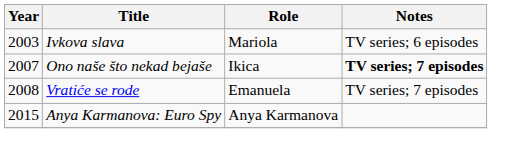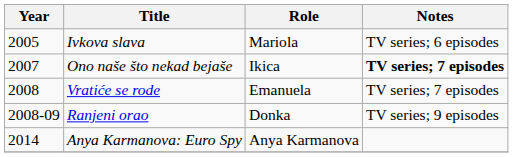Ivkova slava | Year: 2003 -> 2005
+ row: 2008-09 | Ranjeni orao | Donka | TV series; 9 episodes
Anya Karmanova: Euro Spy | Year: 2015 -> 2014
